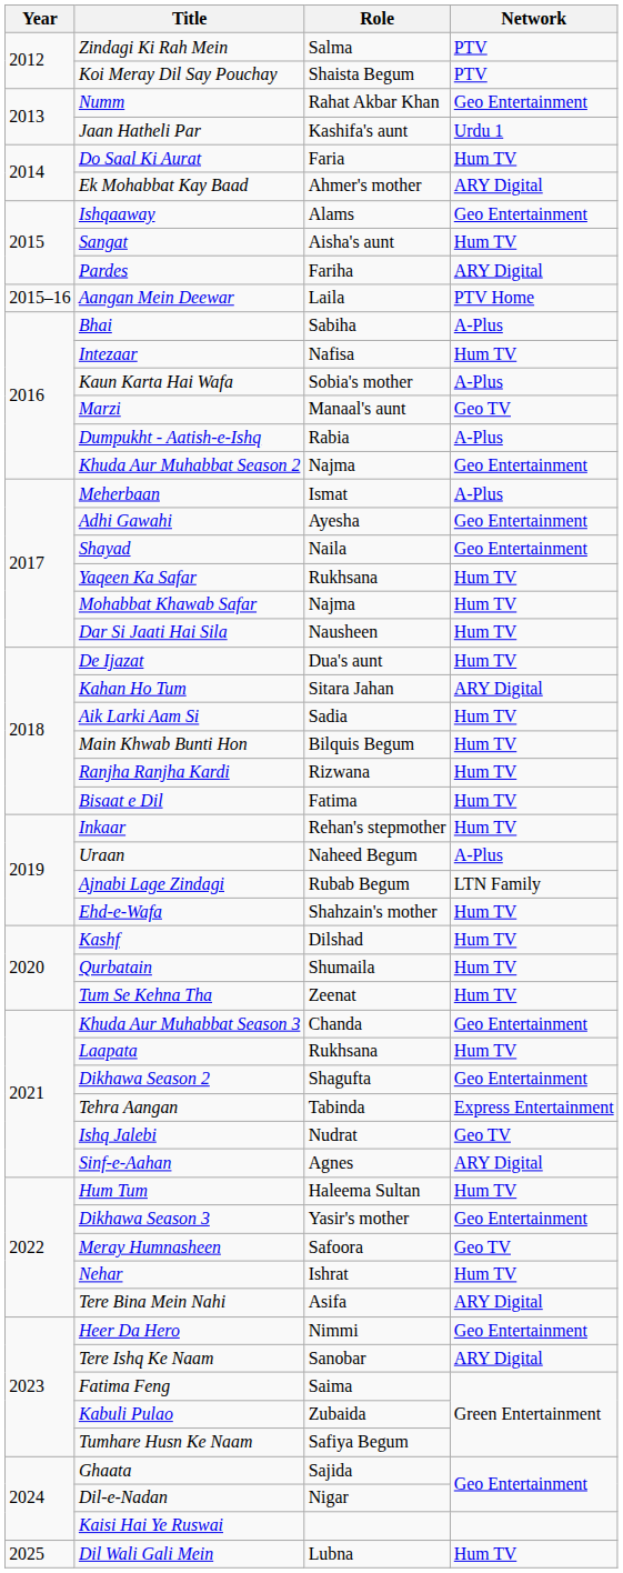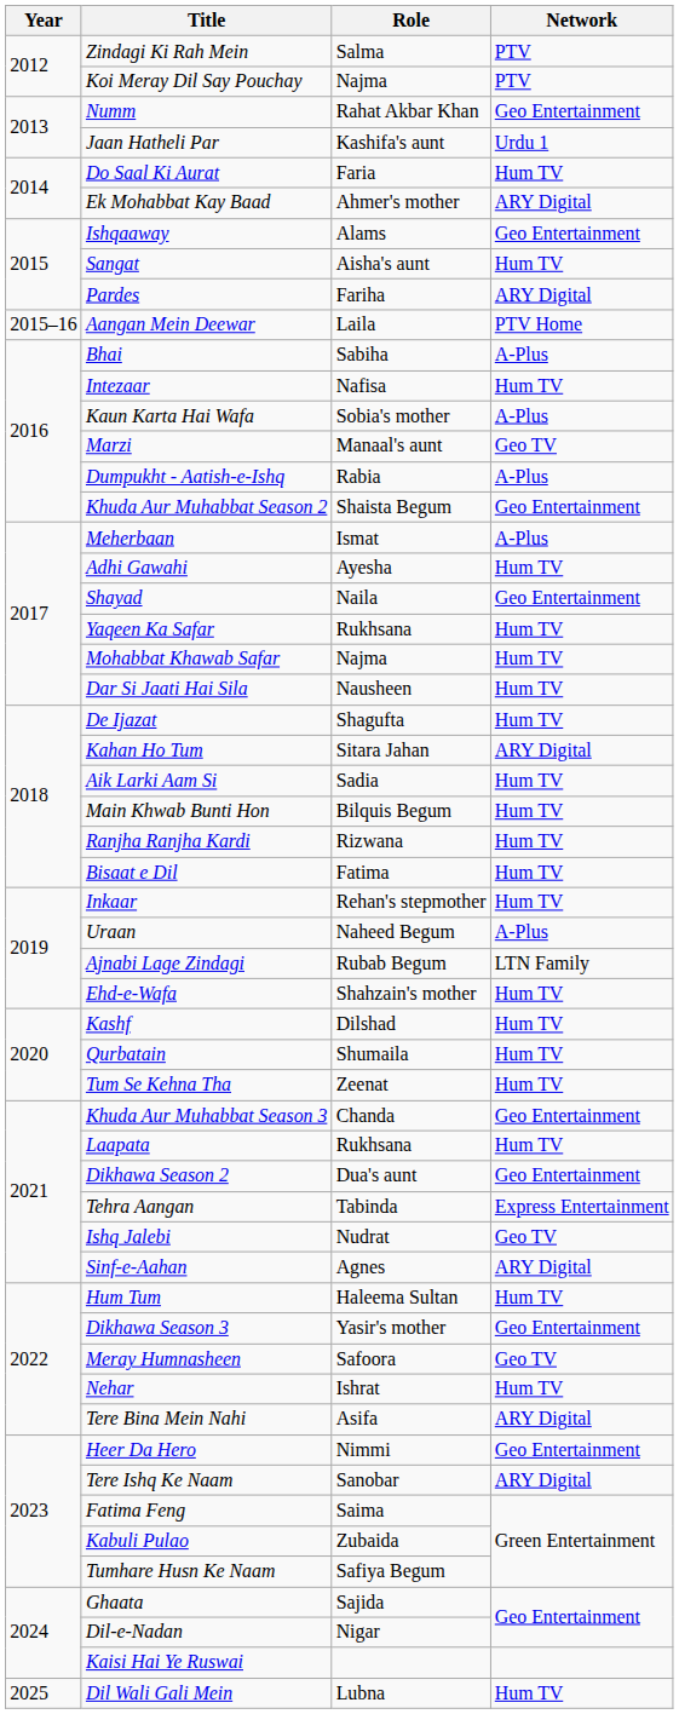Koi Meray Dil Say Pouchay | Role: Shaista Begum -> Najma
Khuda Aur Muhabbat Season 2 | Role: Najma -> Shaista Begum
Adhi Gawahi | Network: Geo Entertainment -> Hum TV
De Ijazat | Role: Dua's aunt -> Shagufta
Dikhawa Season 2 | Role: Shagufta -> Dua's aunt
